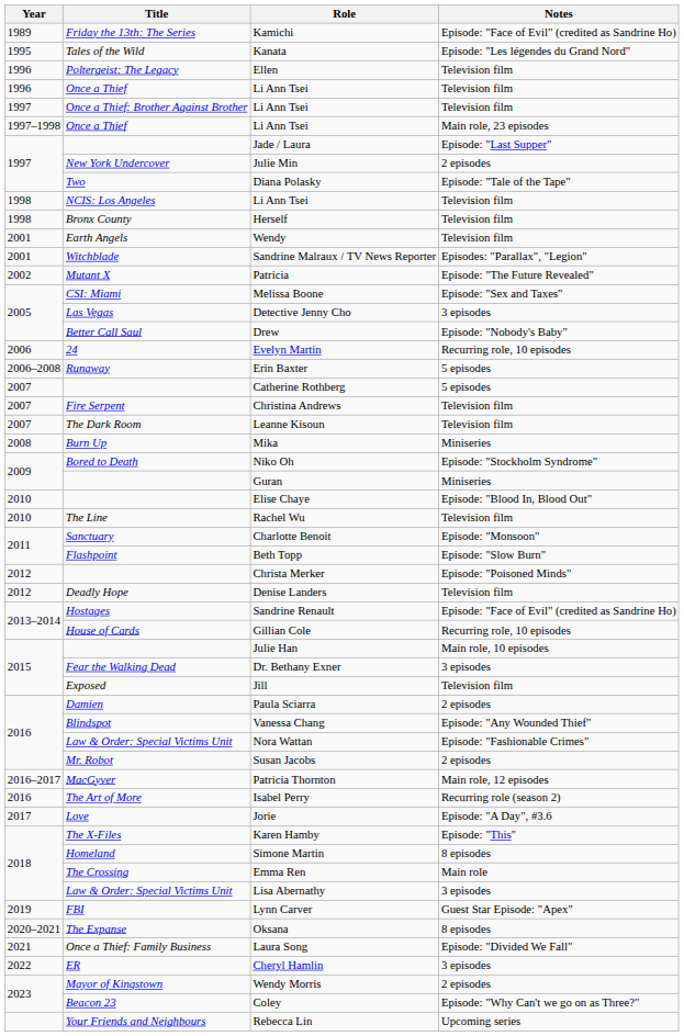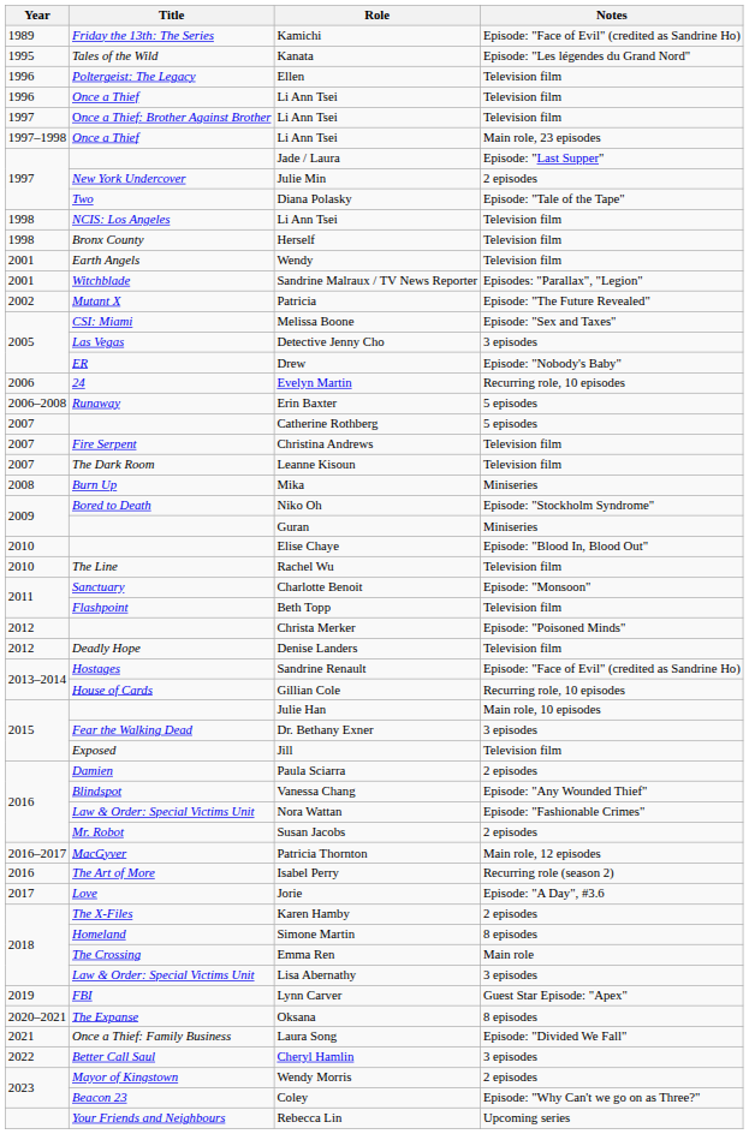Drew | Title: Better Call Saul -> ER
Beth Topp | Notes: Episode: "Slow Burn" -> Television film
Karen Hamby | Notes: Episode: "This" -> 2 episodes
Cheryl Hamlin | Title: ER -> Better Call Saul
